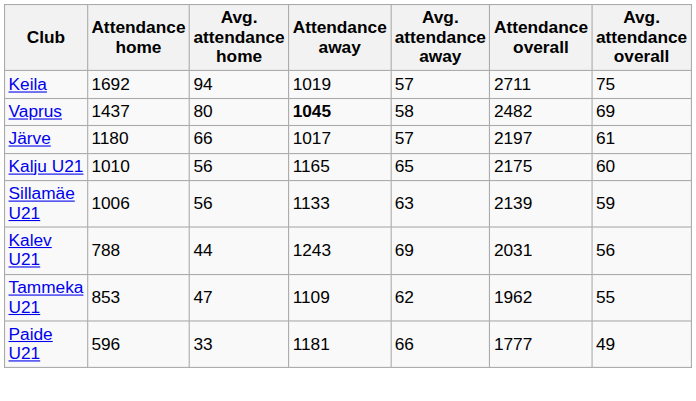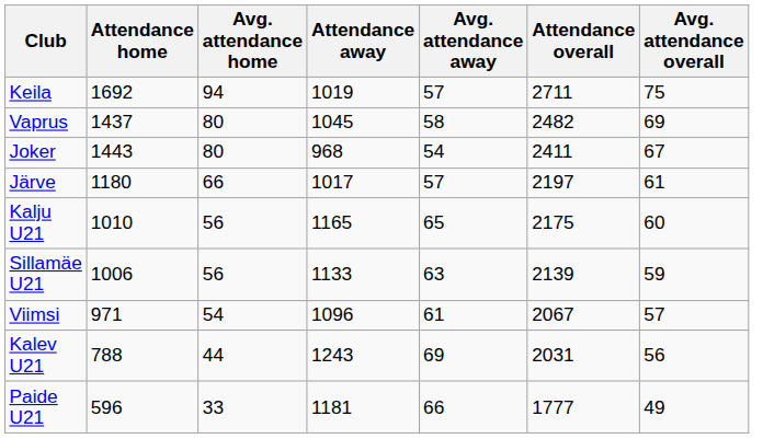Vaprus | Attendance away: bold -> normal
+ row: Joker | 1443 | 80 | 968 | 54 | 2411 | 67
+ row: Viimsi | 971 | 54 | 1096 | 61 | 2067 | 57
- row: Tammeka U21 | 853 | 47 | 1109 | 62 | 1962 | 55
